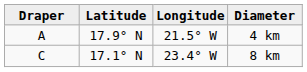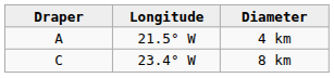- column: Latitude | 17.9° N | 17.1° N
